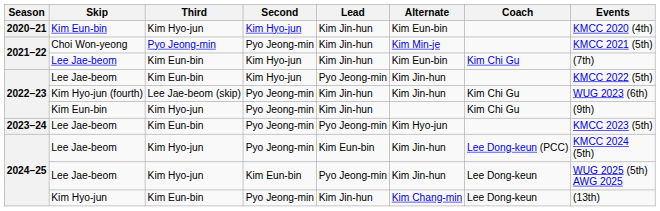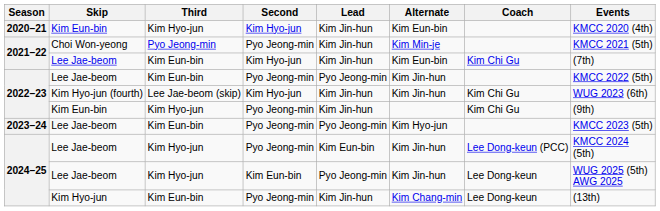2022–23 / Lee Jae-beom | Second: Kim Hyo-jun -> Pyo Jeong-min
2022–23 / Kim Hyo-jun (fourth) | Second: Pyo Jeong-min -> Kim Hyo-jun
